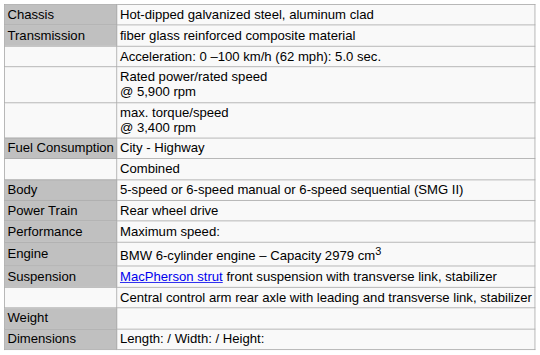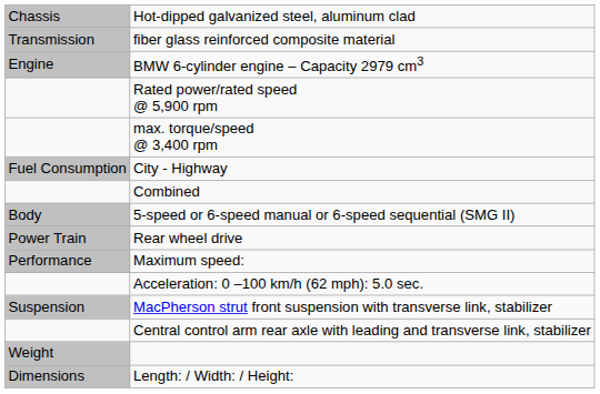rows swapped: BMW 6-cylinder engine – Capacity 2979 cm3 <-> Acceleration: 0 –100 km/h (62 mph): 5.0 sec.
